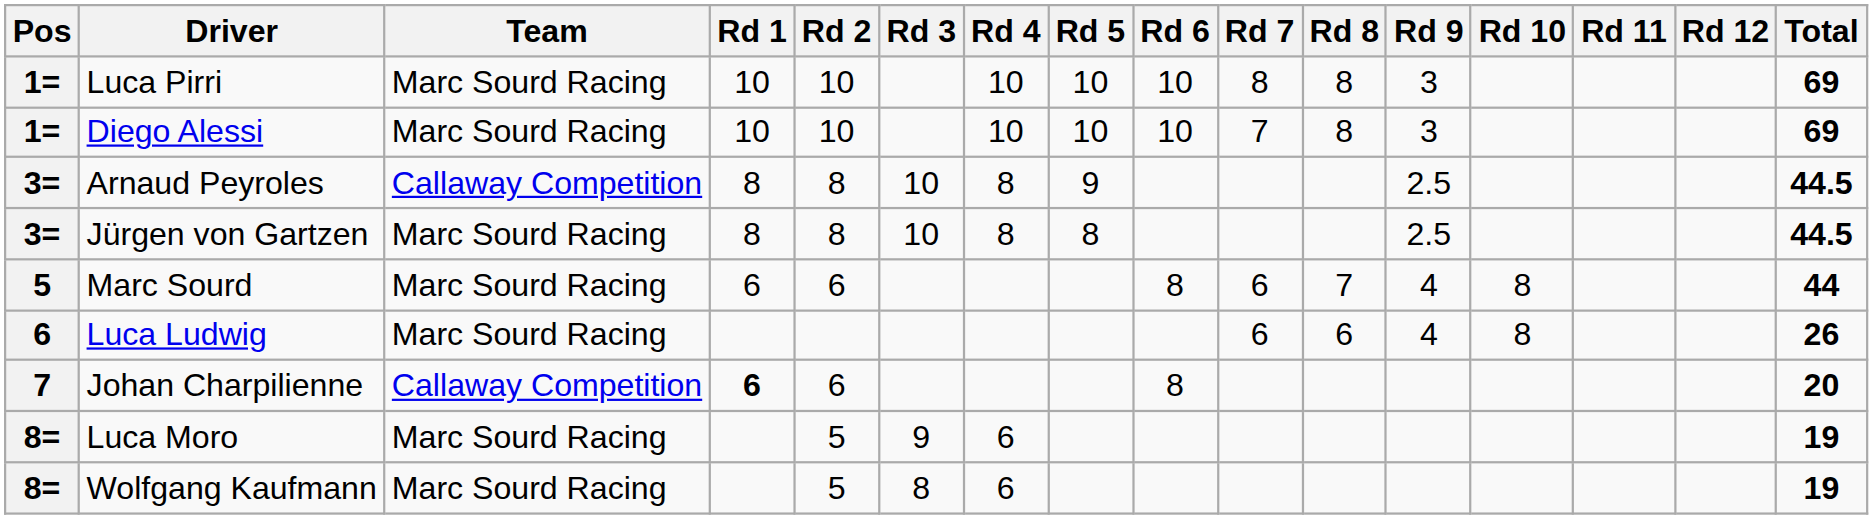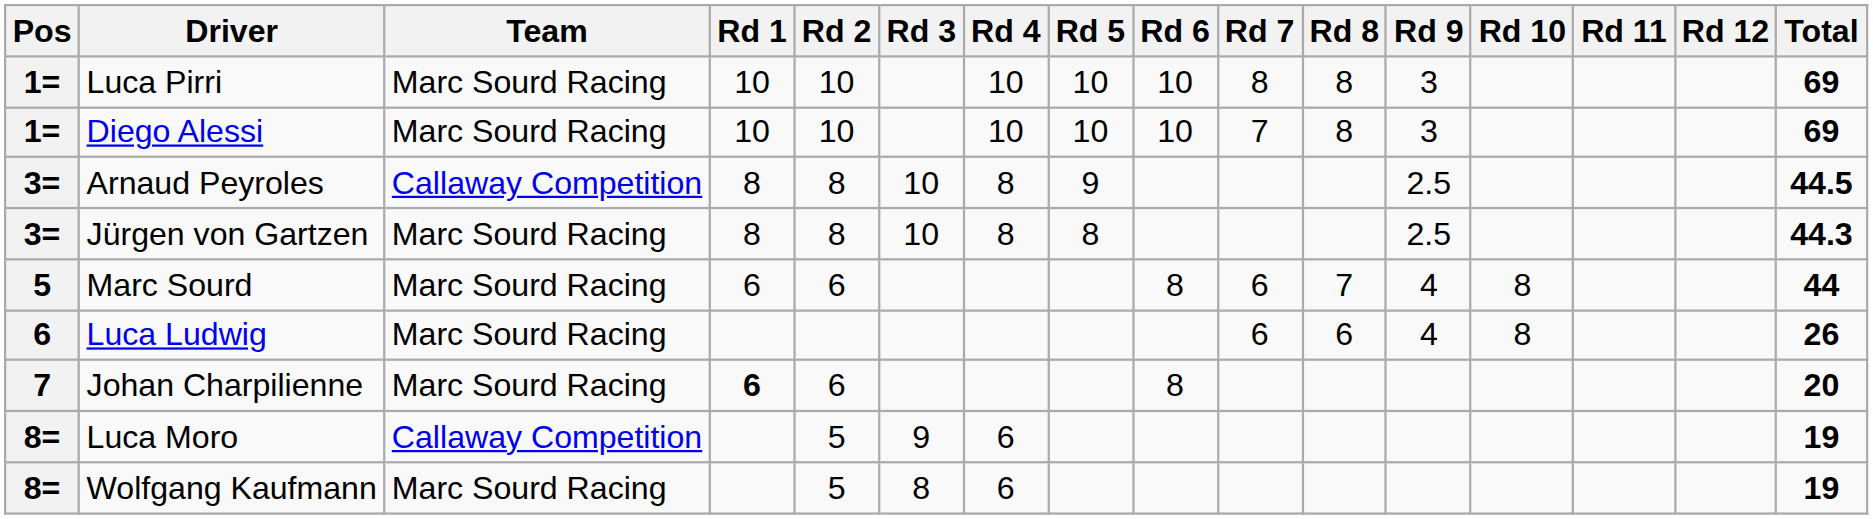Jürgen von Gartzen | Total: 44.5 -> 44.3
Johan Charpilienne | Team: Callaway Competition -> Marc Sourd Racing
Luca Moro | Team: Marc Sourd Racing -> Callaway Competition
